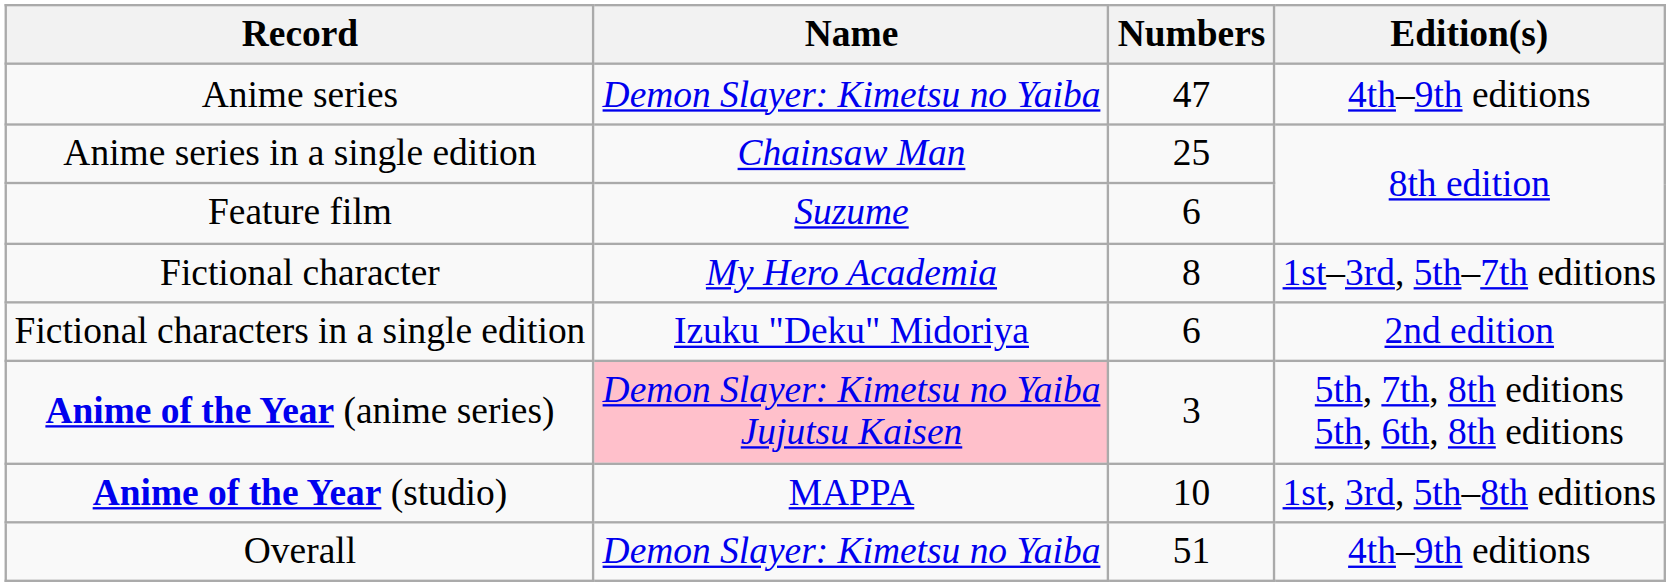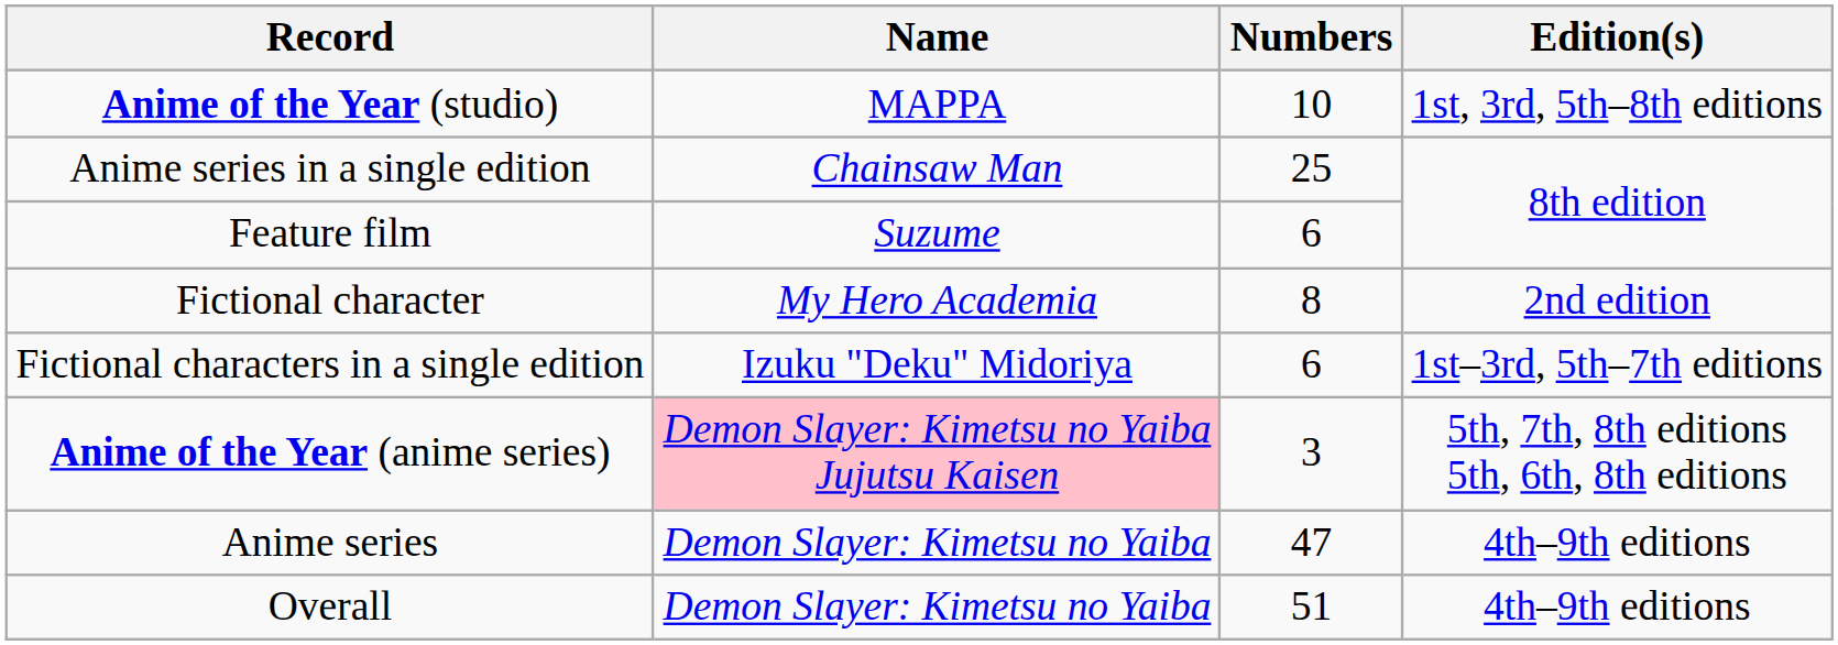rows swapped: Anime series <-> Anime of the Year (studio)
Fictional character | Edition(s): 1st–3rd, 5th–7th editions -> 2nd edition
Fictional characters in a single edition | Edition(s): 2nd edition -> 1st–3rd, 5th–7th editions
